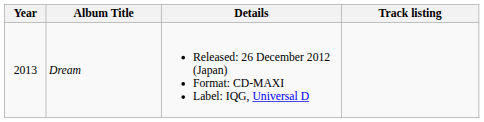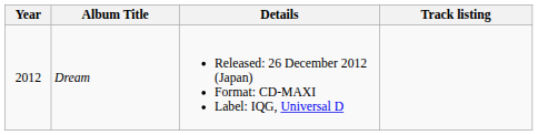Dream | Year: 2013 -> 2012
